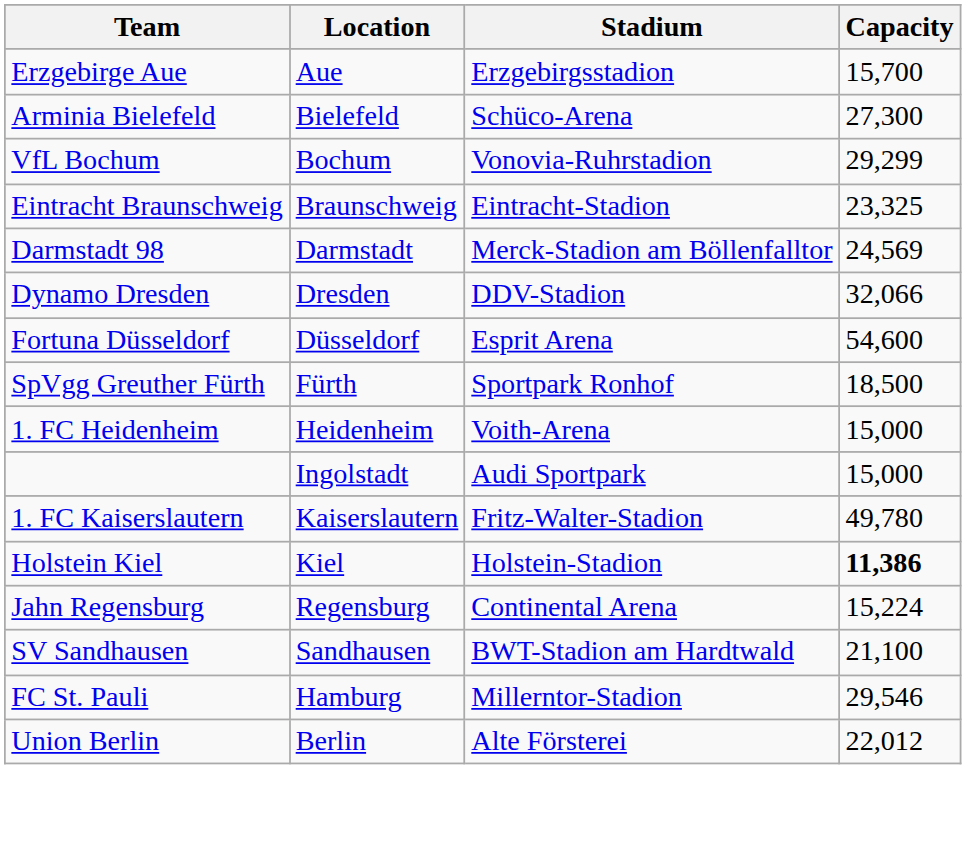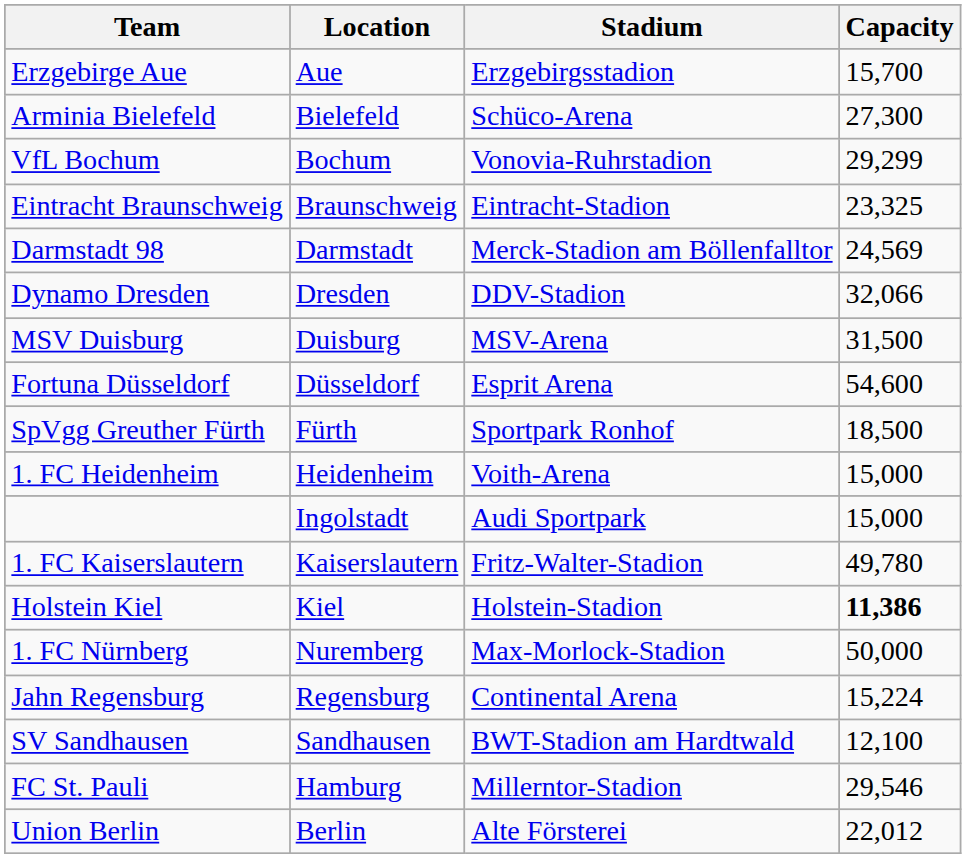+ row: MSV Duisburg | Duisburg | MSV-Arena | 31,500
+ row: 1. FC Nürnberg | Nuremberg | Max-Morlock-Stadion | 50,000
SV Sandhausen | Capacity: 21,100 -> 12,100
